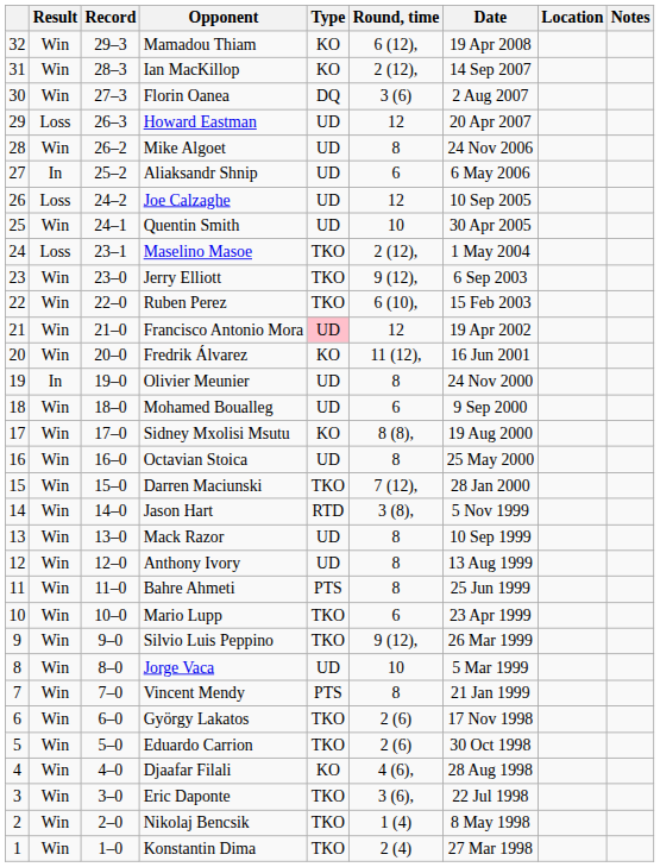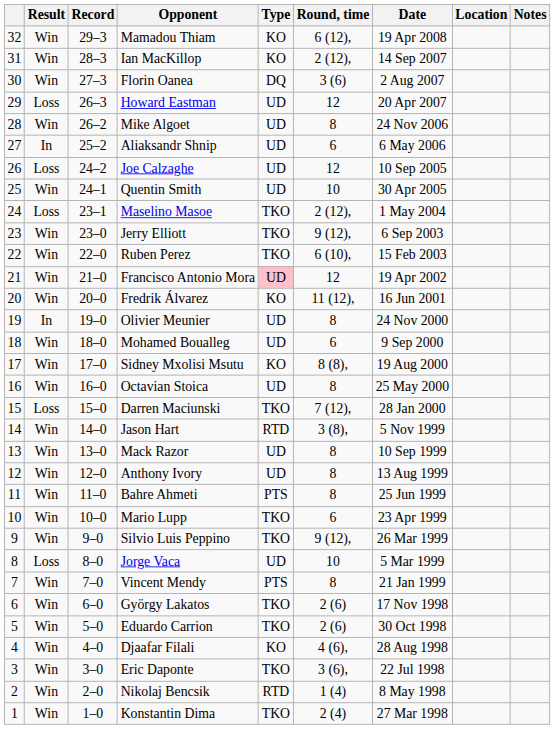Darren Maciunski | Result: Win -> Loss
Jorge Vaca | Result: Win -> Loss
Nikolaj Bencsik | Type: TKO -> RTD
